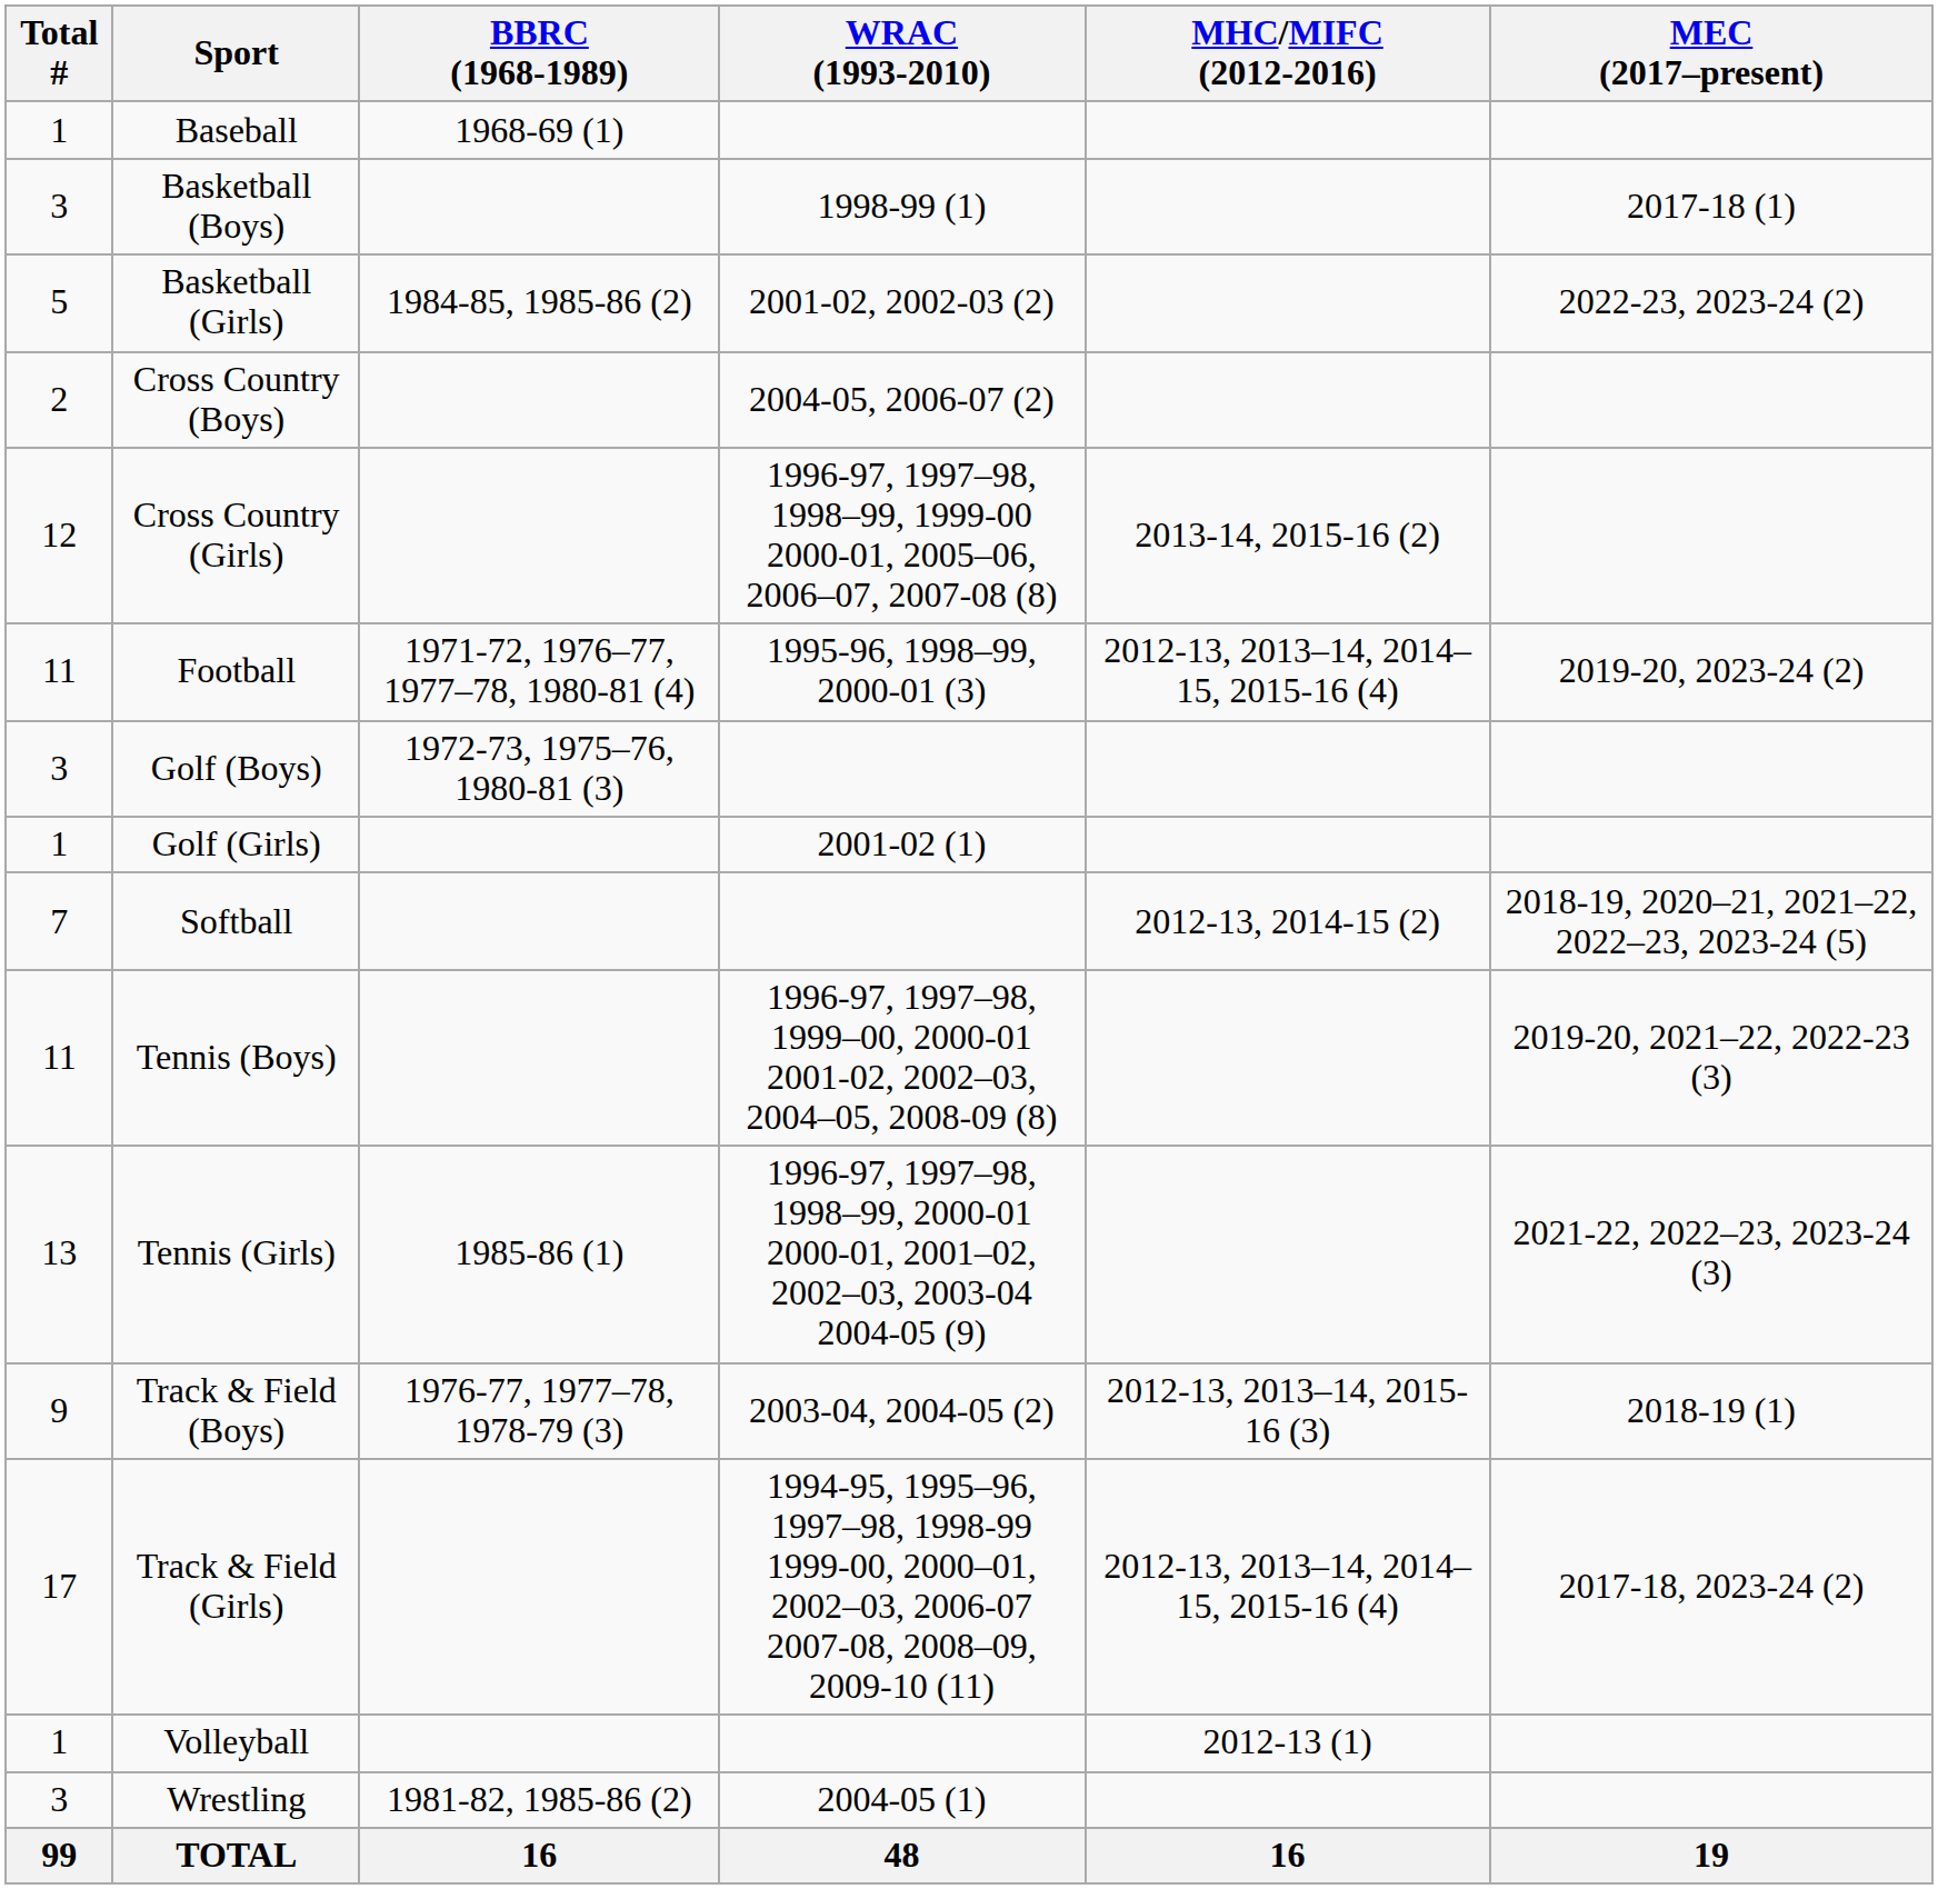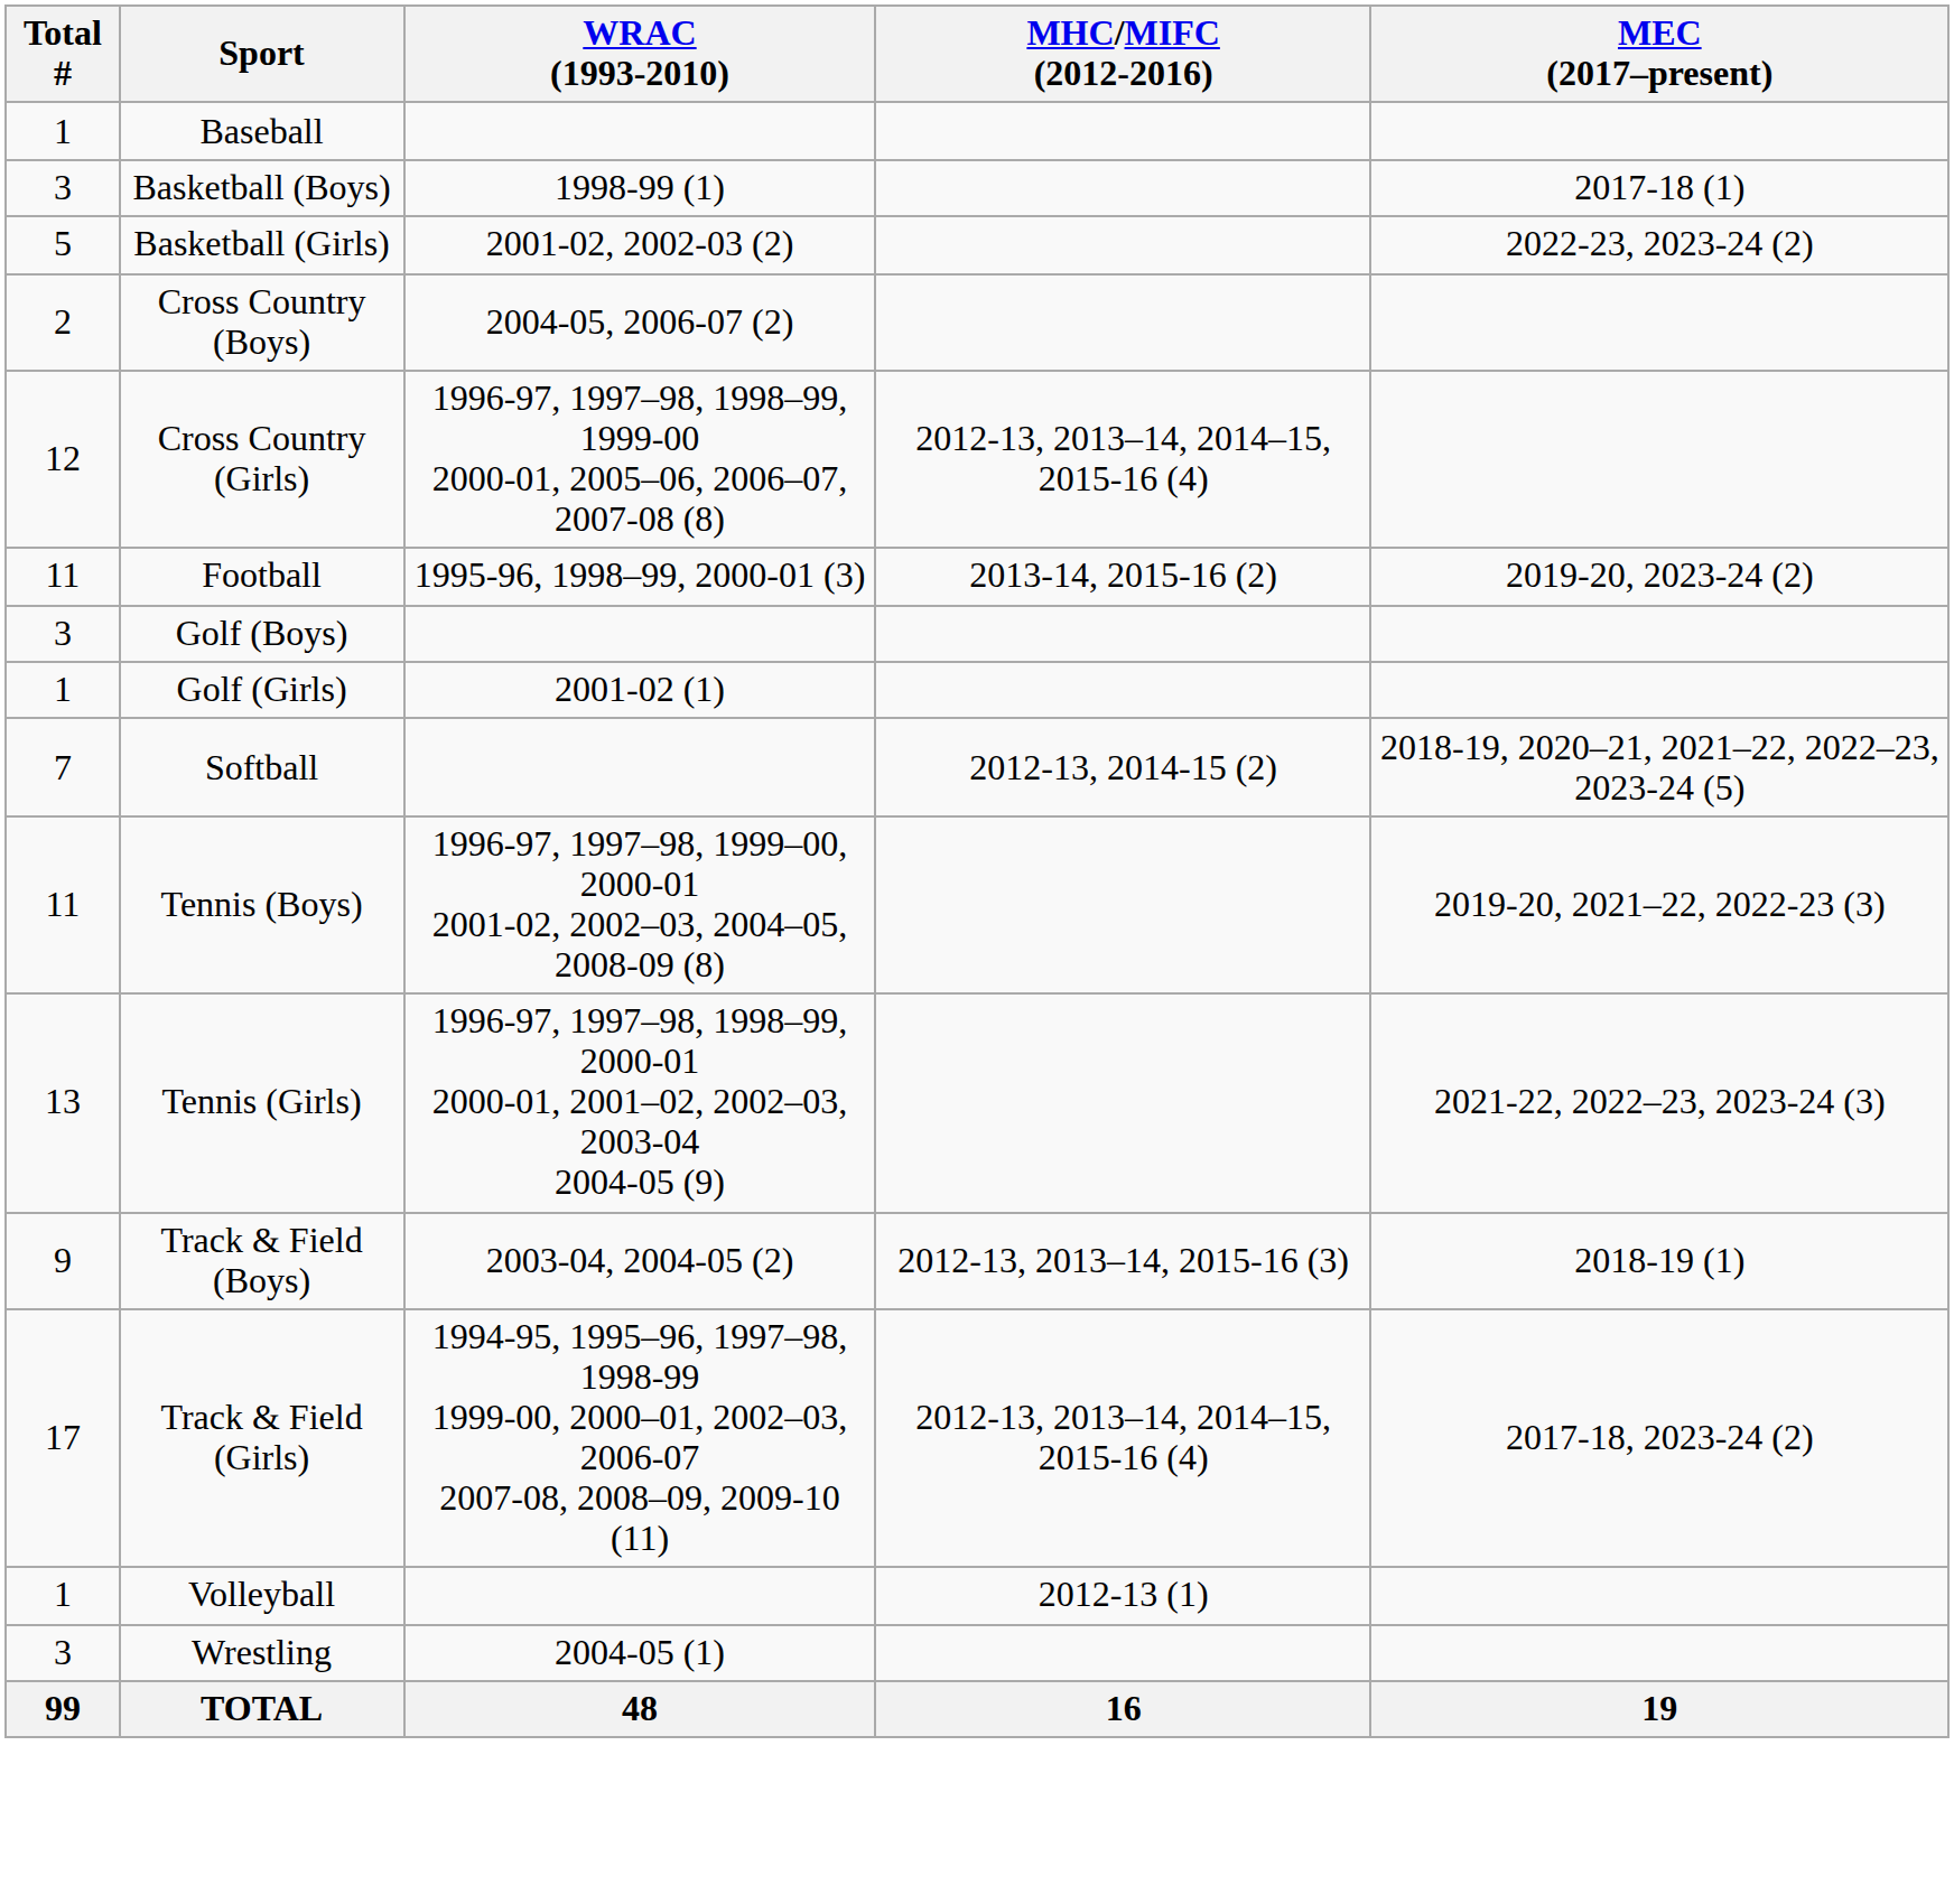- column: BBRC (1968-1989) | 1968-69 (1) | 1984-85, 1985-86 (2) | 1971-72, 1976–77, 1977–78, 1980-81 (4) | 1972-73, 1975–76, 1980-81 (3) | 1985-86 (1) | 1976-77, 1977–78, 1978-79 (3) | 1981-82, 1985-86 (2) | 16
Cross Country (Girls) | MHC/MIFC (2012-2016): 2013-14, 2015-16 (2) -> 2012-13, 2013–14, 2014–15, 2015-16 (4)
Football | MHC/MIFC (2012-2016): 2012-13, 2013–14, 2014–15, 2015-16 (4) -> 2013-14, 2015-16 (2)
